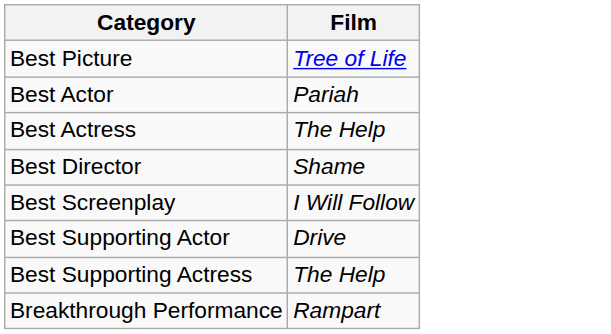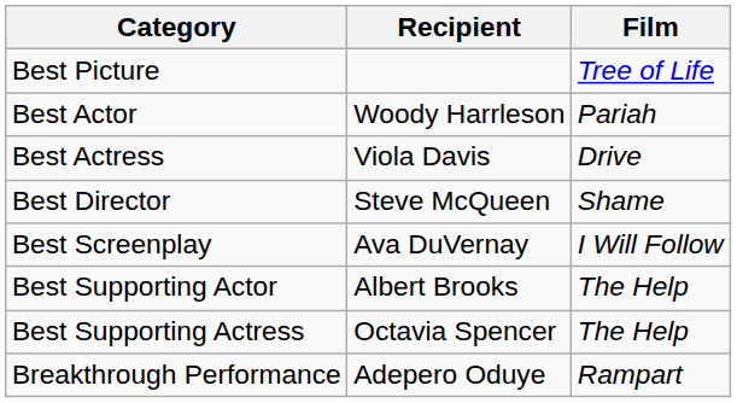+ column: Recipient | Woody Harrleson | Viola Davis | Steve McQueen | Ava DuVernay | Albert Brooks | Octavia Spencer | Adepero Oduye
Best Actress | Film: The Help -> Drive
Best Supporting Actor | Film: Drive -> The Help
